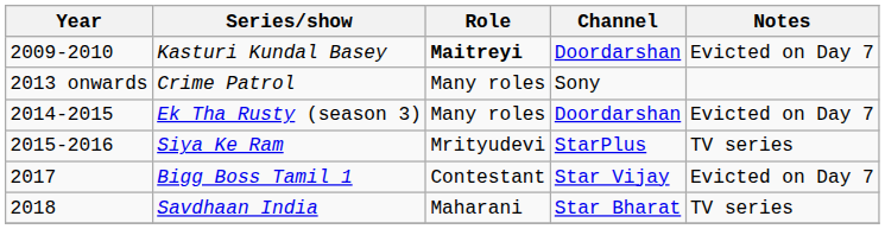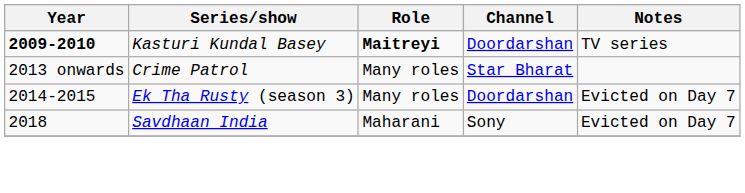Kasturi Kundal Basey | Year: normal -> bold
Kasturi Kundal Basey | Notes: Evicted on Day 7 -> TV series
Crime Patrol | Channel: Sony -> Star Bharat
- row: 2015-2016 | Siya Ke Ram | Mrityudevi | StarPlus | TV series
- row: 2017 | Bigg Boss Tamil 1 | Contestant | Star Vijay | Evicted on Day 7
Savdhaan India | Channel: Star Bharat -> Sony
Savdhaan India | Notes: TV series -> Evicted on Day 7
